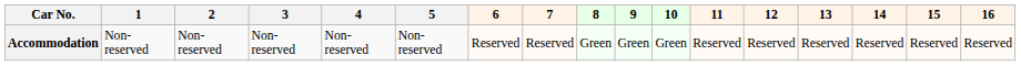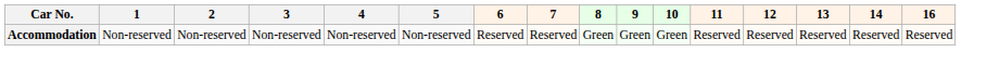- column: 15 | Reserved
